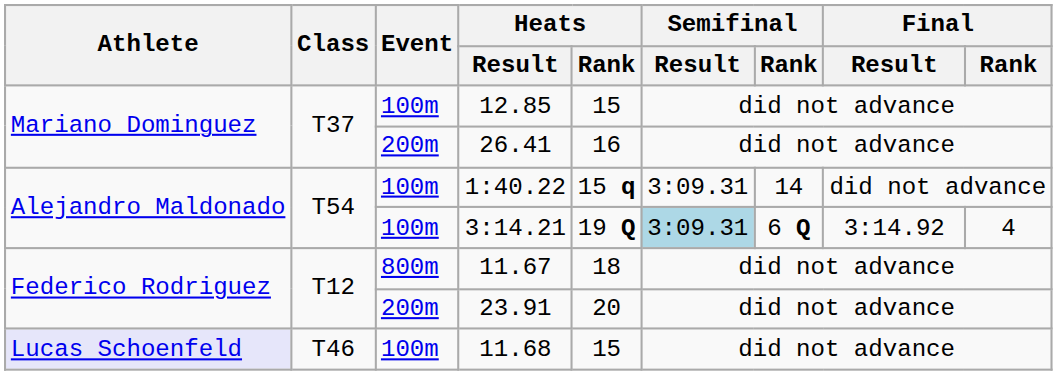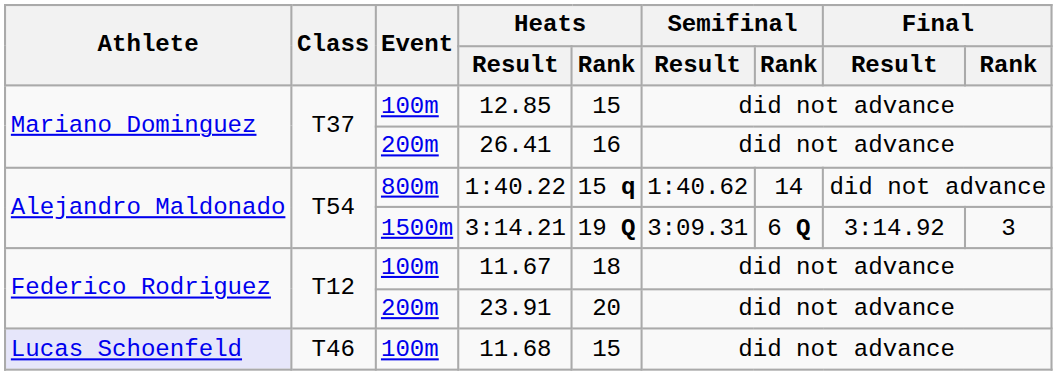1:40.22 | Event: 100m -> 800m
1:40.22 | Semifinal / Result: 3:09.31 -> 1:40.62
3:14.21 | Event: 100m -> 1500m
3:14.21 | Semifinal / Result: lightblue background -> no background
3:14.21 | Final / Rank: 4 -> 3
11.67 | Event: 800m -> 100m
